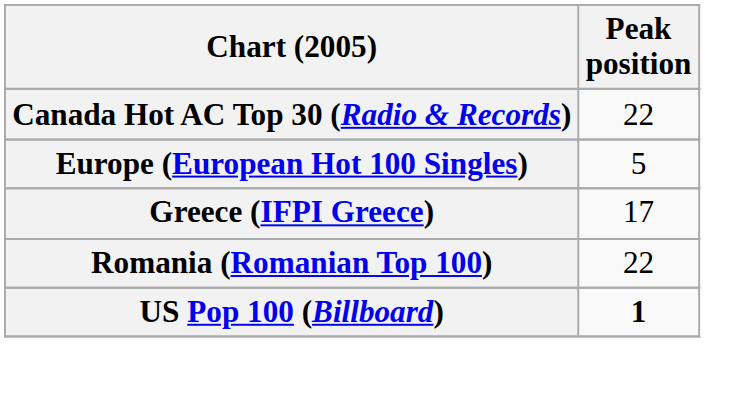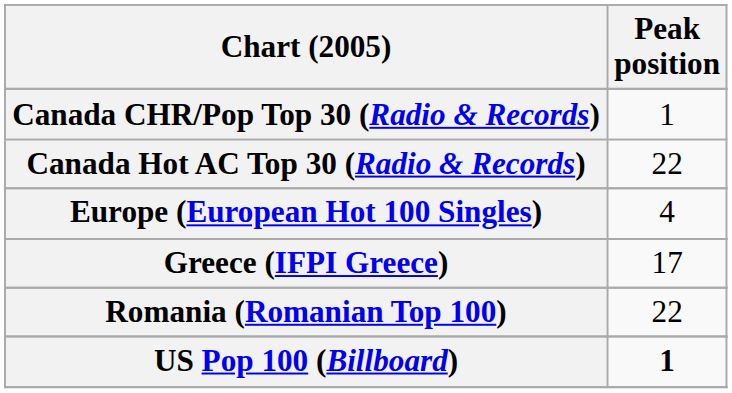+ row: Canada CHR/Pop Top 30 (Radio & Records) | 1
Europe (European Hot 100 Singles) | Peak position: 5 -> 4
